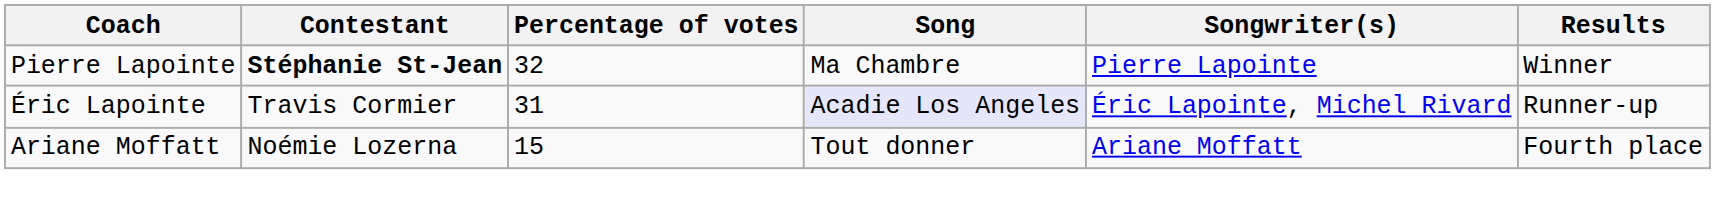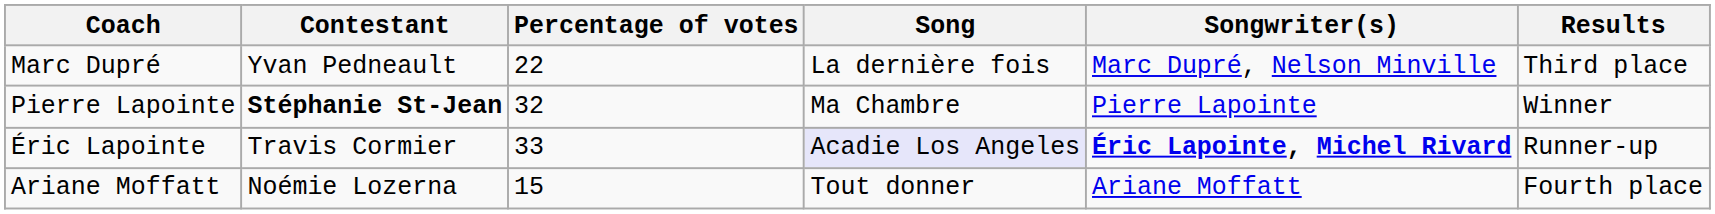+ row: Marc Dupré | Yvan Pedneault | 22 | La dernière fois | Marc Dupré, Nelson Minville | Third place
Éric Lapointe | Percentage of votes: 31 -> 33
Éric Lapointe | Songwriter(s): normal -> bold
